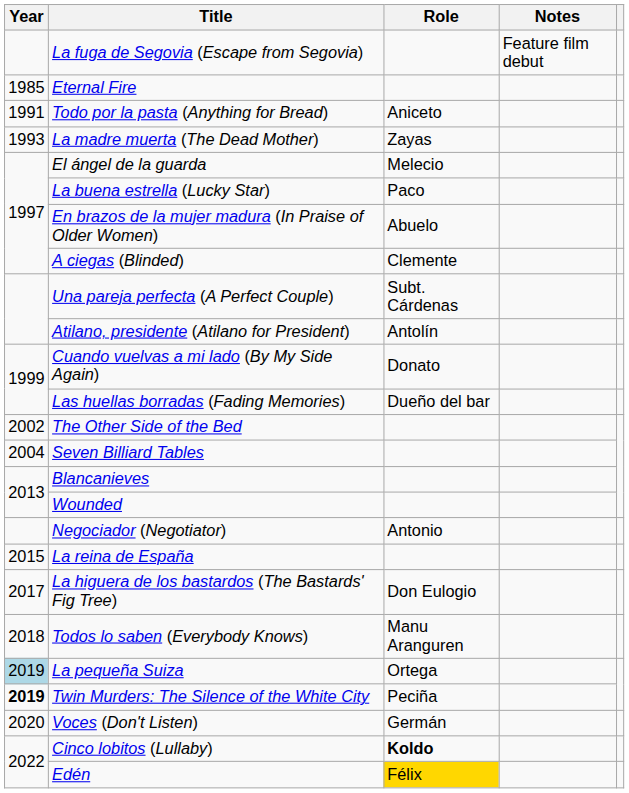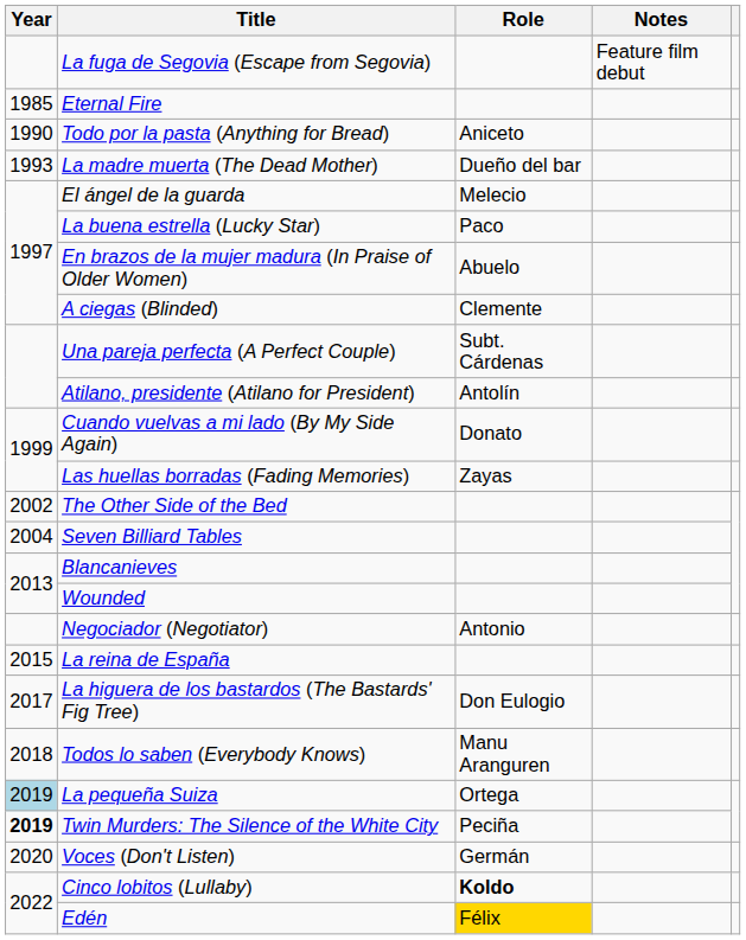Todo por la pasta (Anything for Bread) | Year: 1991 -> 1990
La madre muerta (The Dead Mother) | Role: Zayas -> Dueño del bar
Las huellas borradas (Fading Memories) | Role: Dueño del bar -> Zayas
